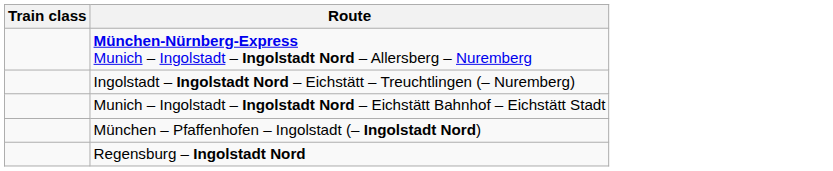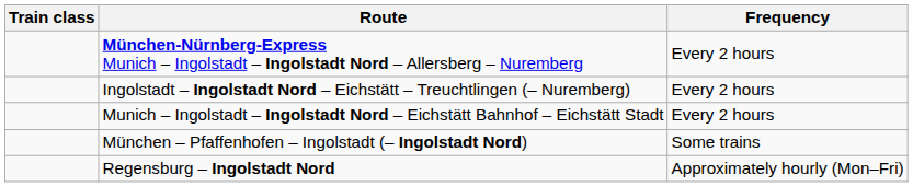+ column: Frequency | Every 2 hours | Every 2 hours | Every 2 hours | Some trains | Approximately hourly (Mon–Fri)
